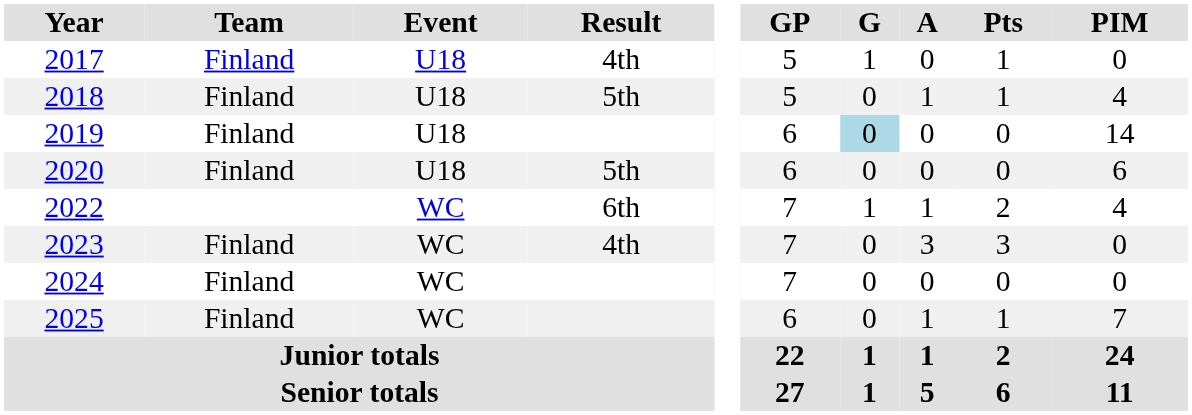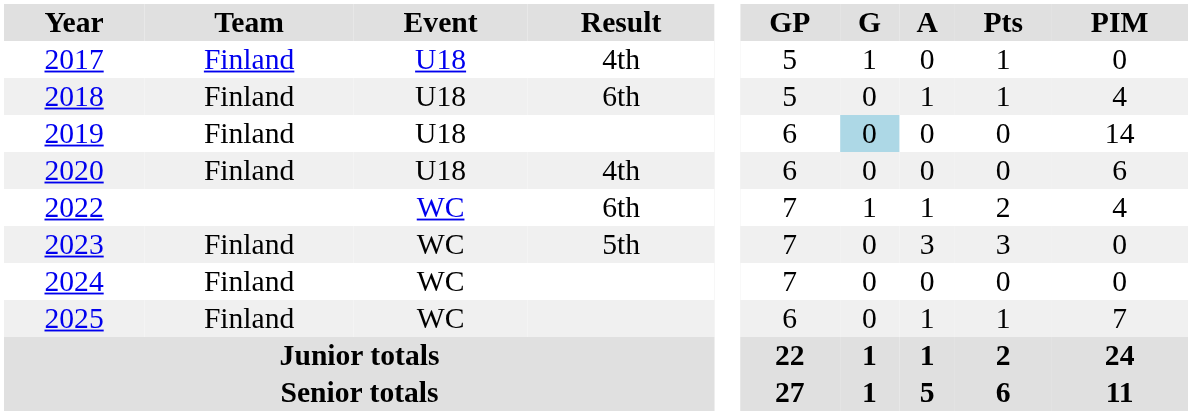2018 | Result: 5th -> 6th
2020 | Result: 5th -> 4th
2023 | Result: 4th -> 5th
